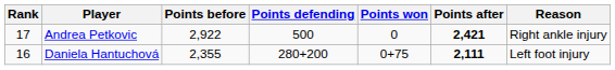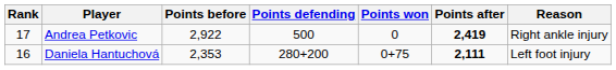Andrea Petkovic | Points after: 2,421 -> 2,419
Daniela Hantuchová | Points before: 2,355 -> 2,353
